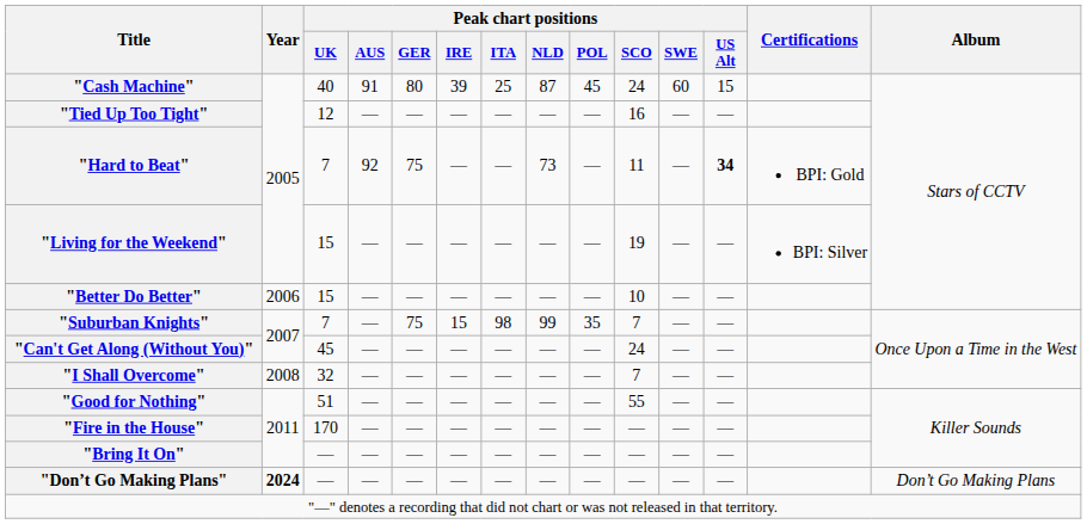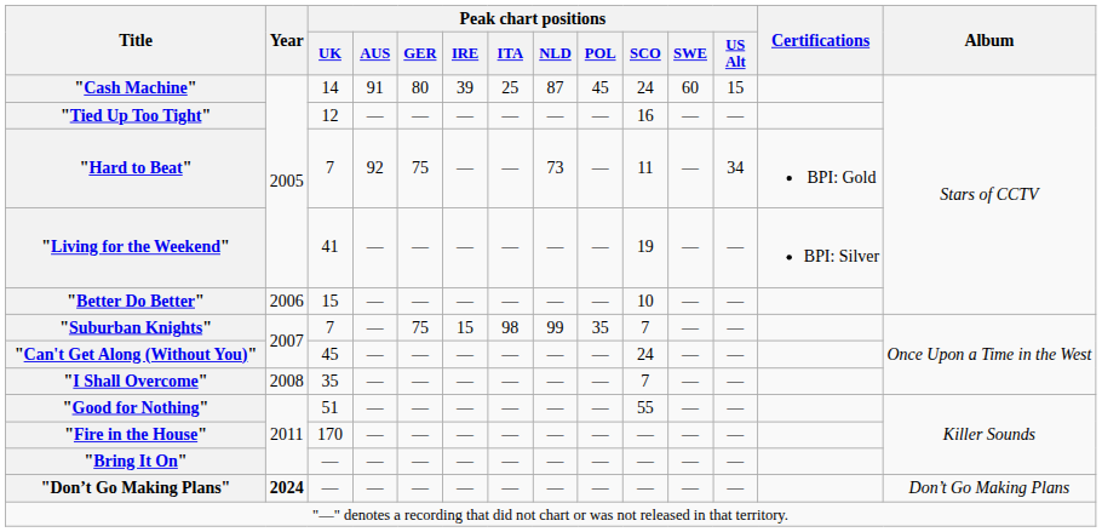"Cash Machine" | Peak chart positions / UK: 40 -> 14
"Hard to Beat" | Peak chart positions / US Alt: bold -> normal
"Living for the Weekend" | Peak chart positions / UK: 15 -> 41
"I Shall Overcome" | Peak chart positions / UK: 32 -> 35
